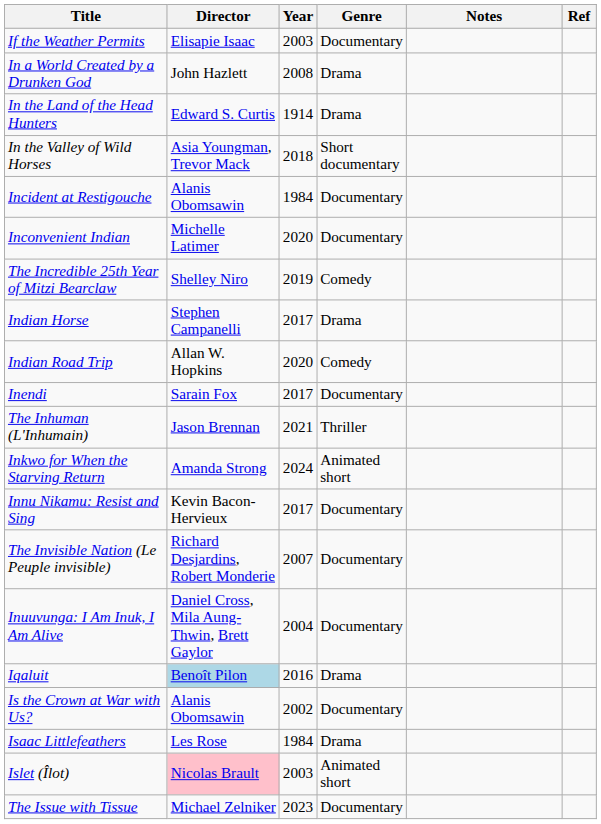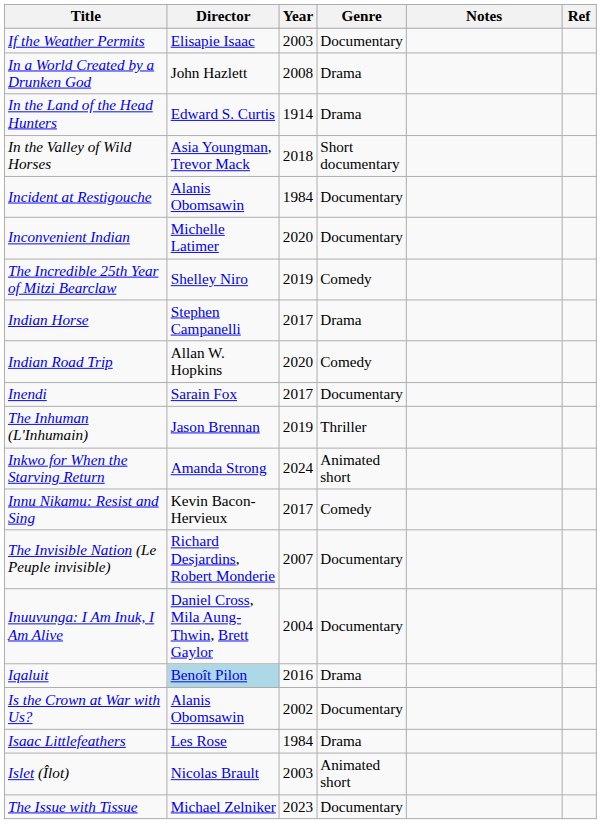The Inhuman (L'Inhumain) | Year: 2021 -> 2019
Innu Nikamu: Resist and Sing | Genre: Documentary -> Comedy
Islet (Îlot) | Director: pink background -> no background
